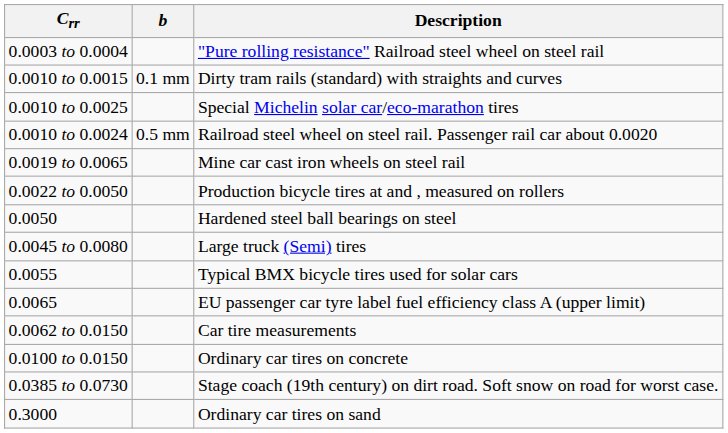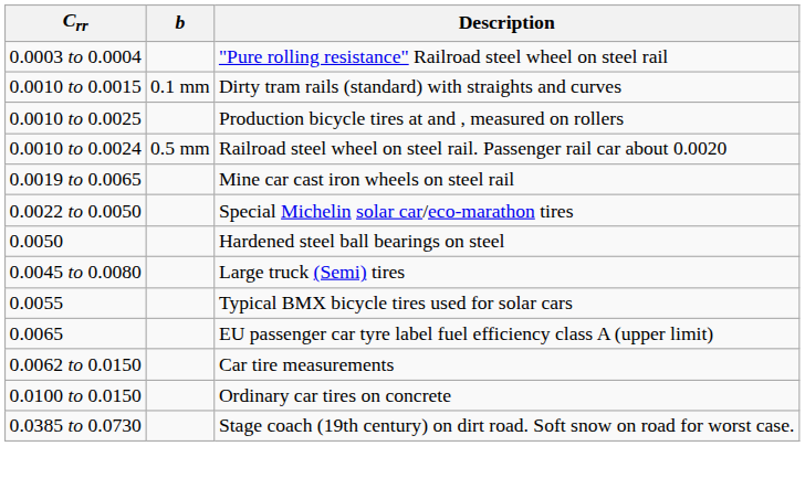0.0010 to 0.0025 | Description: Special Michelin solar car/eco-marathon tires -> Production bicycle tires at and , measured on rollers
0.0022 to 0.0050 | Description: Production bicycle tires at and , measured on rollers -> Special Michelin solar car/eco-marathon tires
- row: 0.3000 | Ordinary car tires on sand
